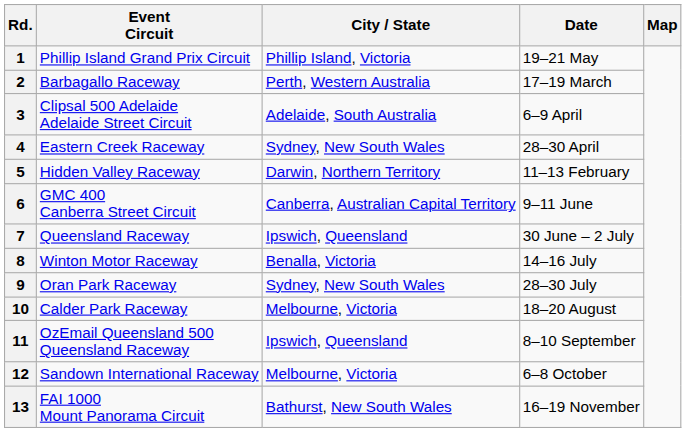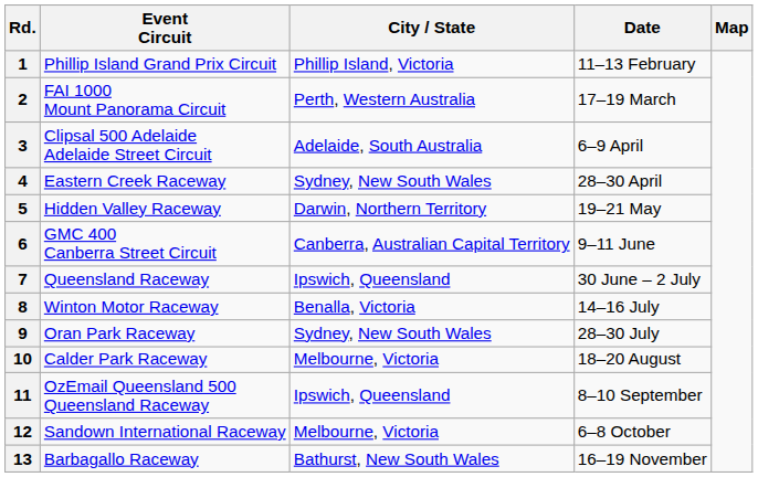1 | Date: 19–21 May -> 11–13 February
2 | Event Circuit: Barbagallo Raceway -> FAI 1000 Mount Panorama Circuit
5 | Date: 11–13 February -> 19–21 May
13 | Event Circuit: FAI 1000 Mount Panorama Circuit -> Barbagallo Raceway
